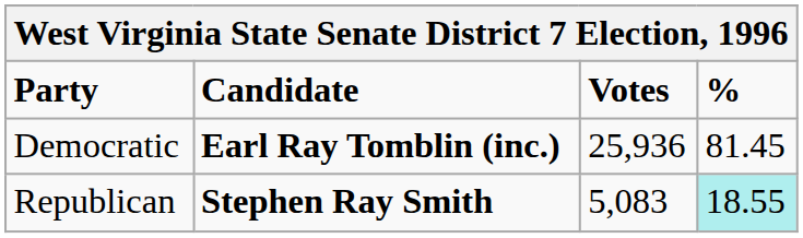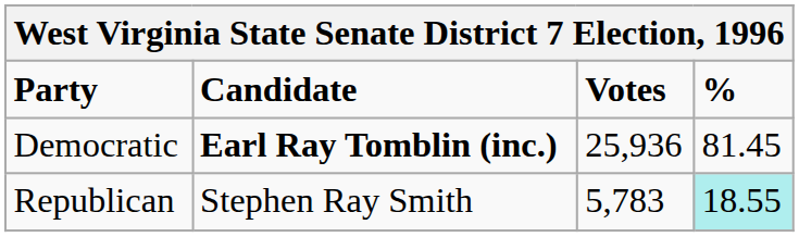Republican | Candidate: bold -> normal
Republican | Votes: 5,083 -> 5,783
